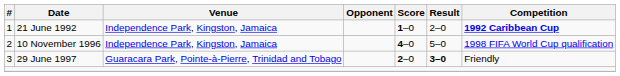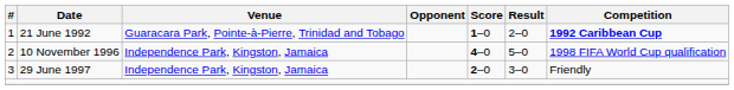21 June 1992 | Venue: Independence Park, Kingston, Jamaica -> Guaracara Park, Pointe-à-Pierre, Trinidad and Tobago
29 June 1997 | Venue: Guaracara Park, Pointe-à-Pierre, Trinidad and Tobago -> Independence Park, Kingston, Jamaica
29 June 1997 | Result: bold -> normal
